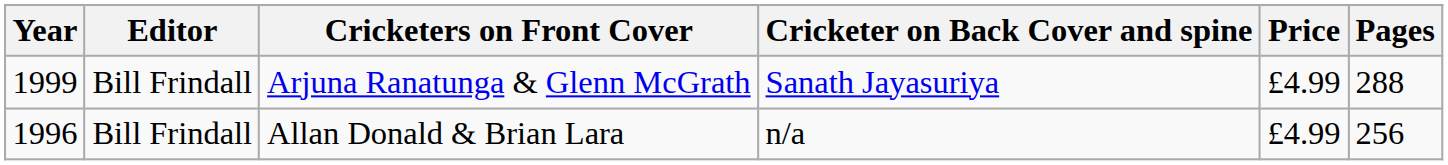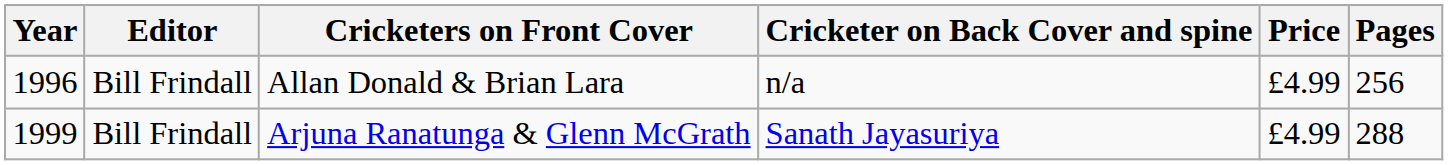rows swapped: Allan Donald & Brian Lara <-> Arjuna Ranatunga & Glenn McGrath
